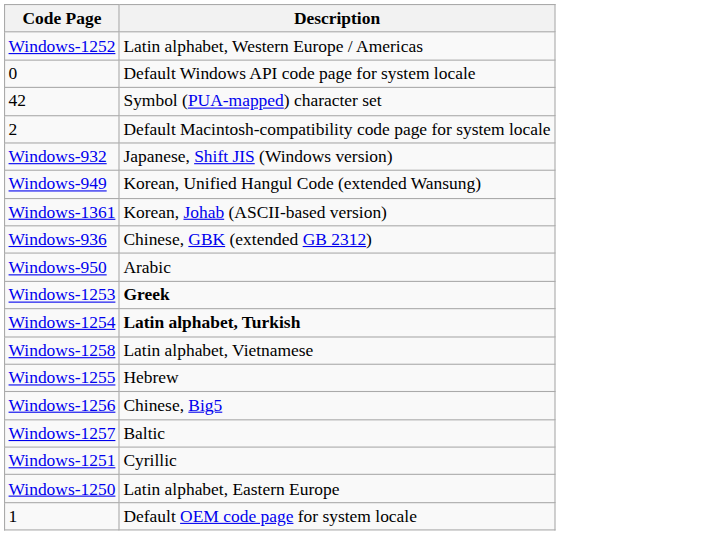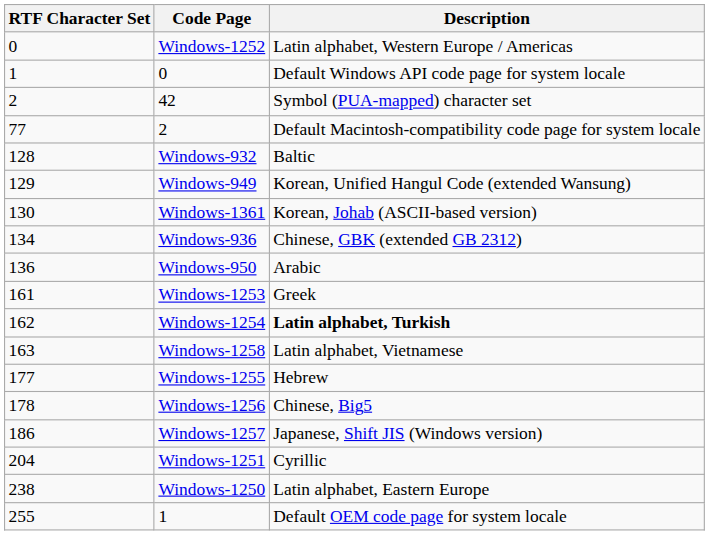+ column: RTF Character Set | 0 | 1 | 2 | 77 | 128 | 129 | 130 | 134 | 136 | 161 | 162 | 163 | 177 | 178 | 186 | 204 | 238 | 255
Windows-932 | Description: Japanese, Shift JIS (Windows version) -> Baltic
Windows-1253 | Description: bold -> normal
Windows-1257 | Description: Baltic -> Japanese, Shift JIS (Windows version)
